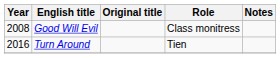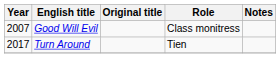Good Will Evil | Year: 2008 -> 2007
Turn Around | Year: 2016 -> 2017
